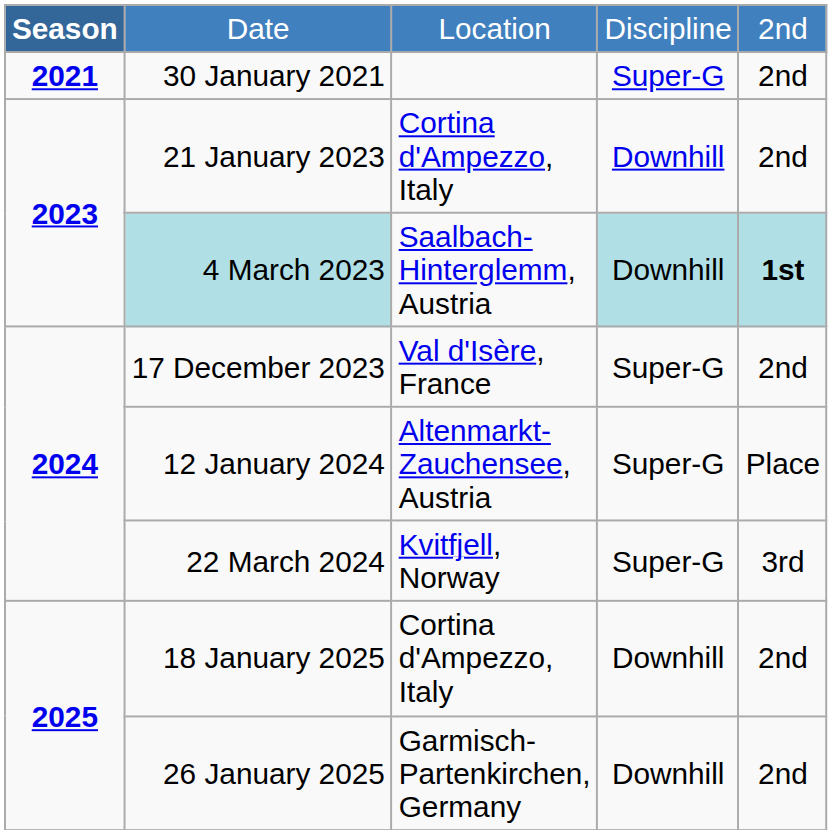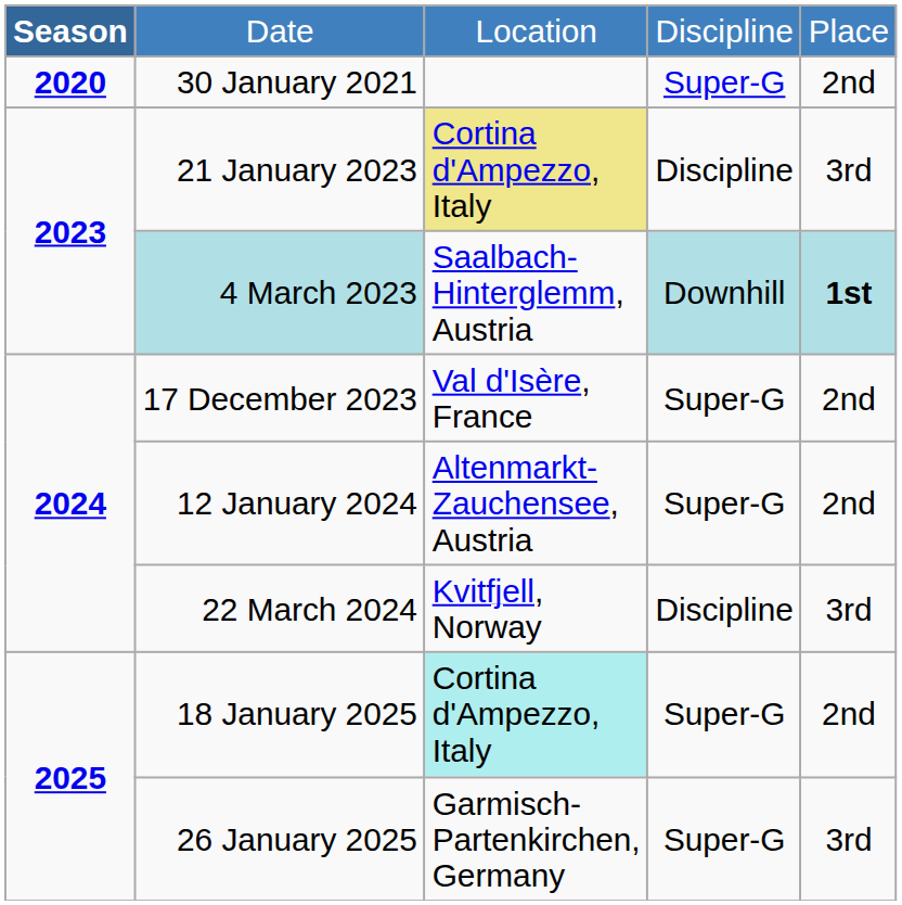Date | column 5: 2nd -> Place
30 January 2021 | Season: 2021 -> 2020
21 January 2023 | column 3: no background -> khaki background
21 January 2023 | column 4: Downhill -> Discipline
21 January 2023 | column 5: 2nd -> 3rd
12 January 2024 | column 5: Place -> 2nd
22 March 2024 | column 4: Super-G -> Discipline
18 January 2025 | column 3: no background -> paleturquoise background
18 January 2025 | column 4: Downhill -> Super-G
26 January 2025 | column 4: Downhill -> Super-G
26 January 2025 | column 5: 2nd -> 3rd
